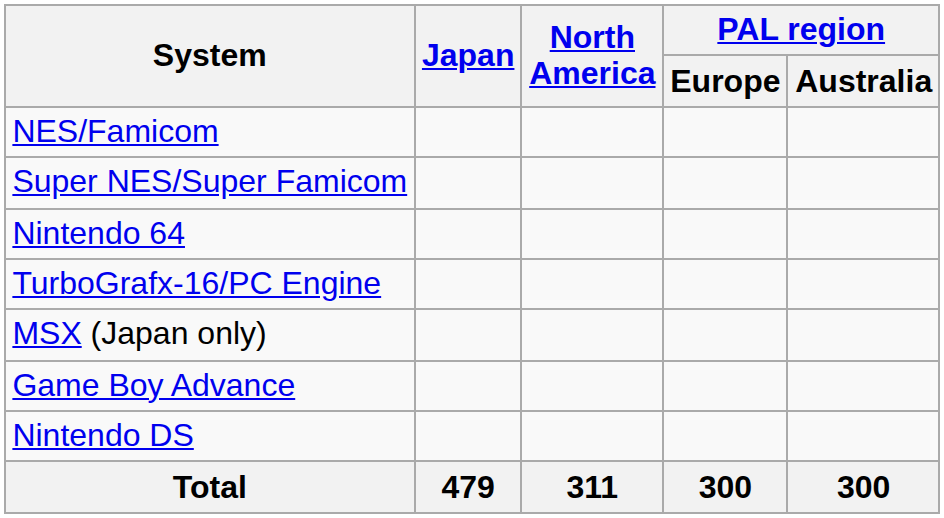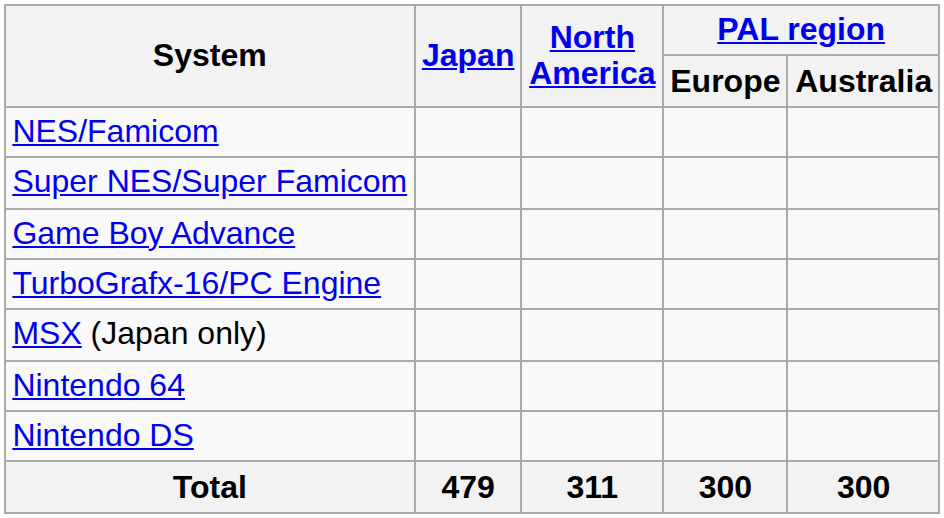rows swapped: Nintendo 64 <-> Game Boy Advance
